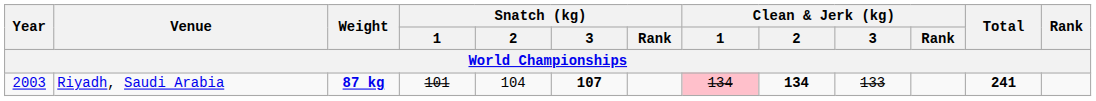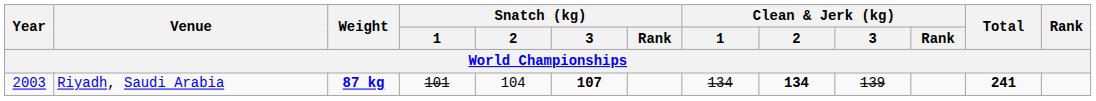Riyadh, Saudi Arabia | Clean & Jerk (kg) / 1: pink background -> no background
Riyadh, Saudi Arabia | Clean & Jerk (kg) / 3: 133 -> 139
